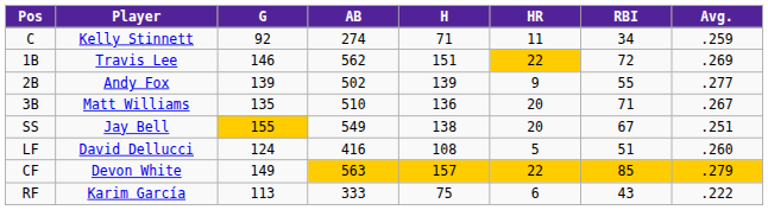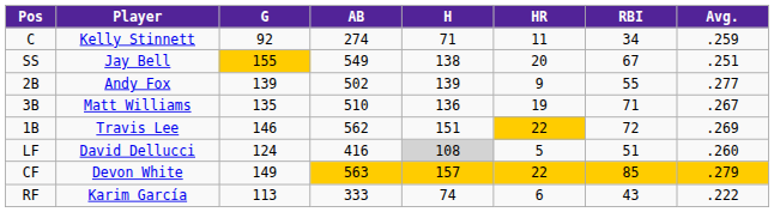rows swapped: 1B <-> SS
3B | HR: 20 -> 19
LF | H: no background -> lightgrey background
RF | H: 75 -> 74
